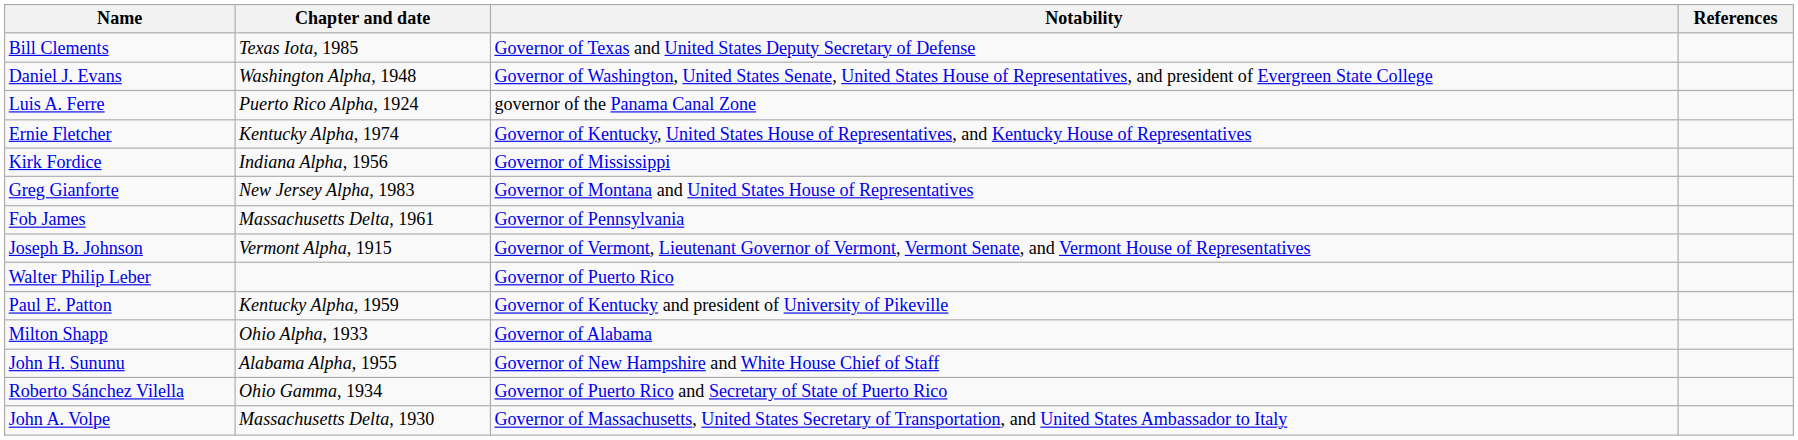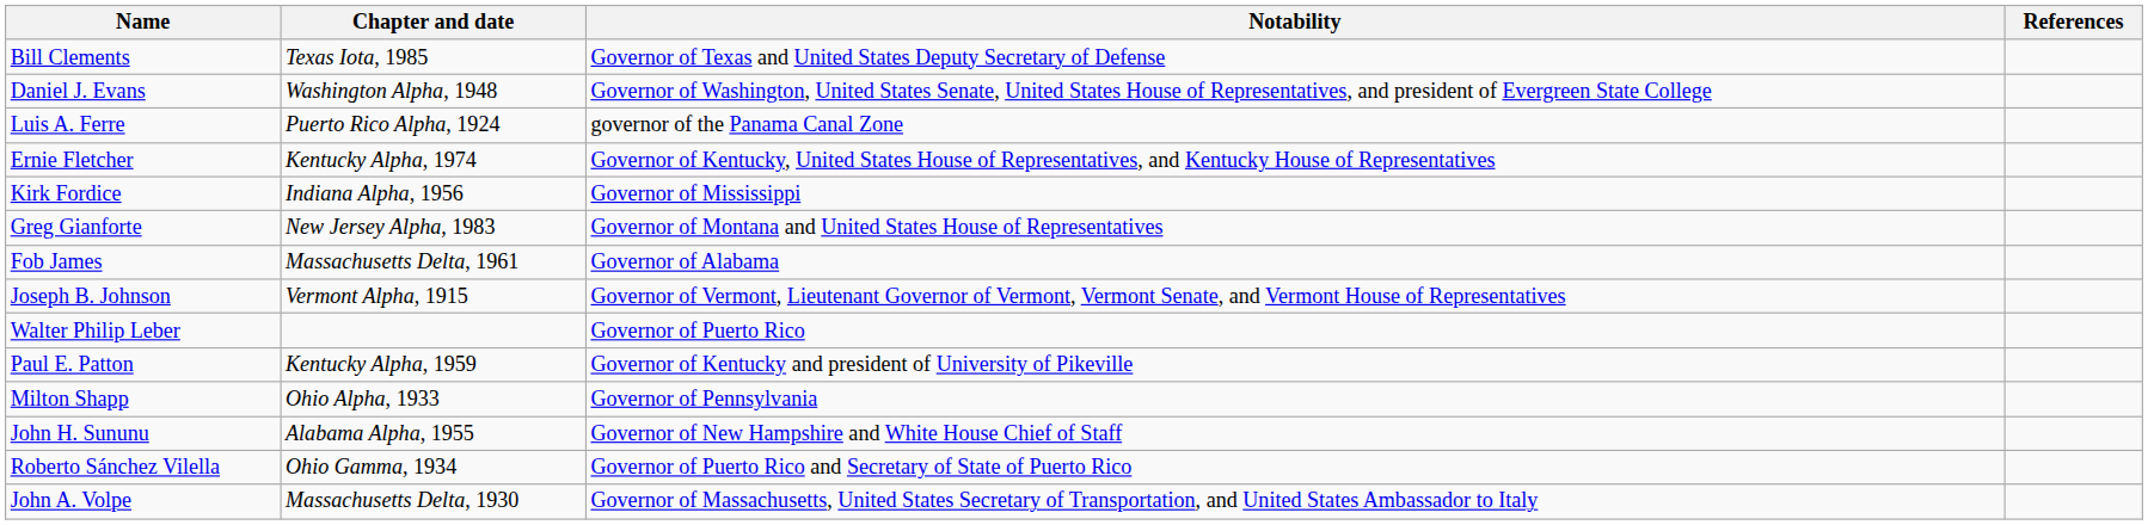Fob James | Notability: Governor of Pennsylvania -> Governor of Alabama
Milton Shapp | Notability: Governor of Alabama -> Governor of Pennsylvania
